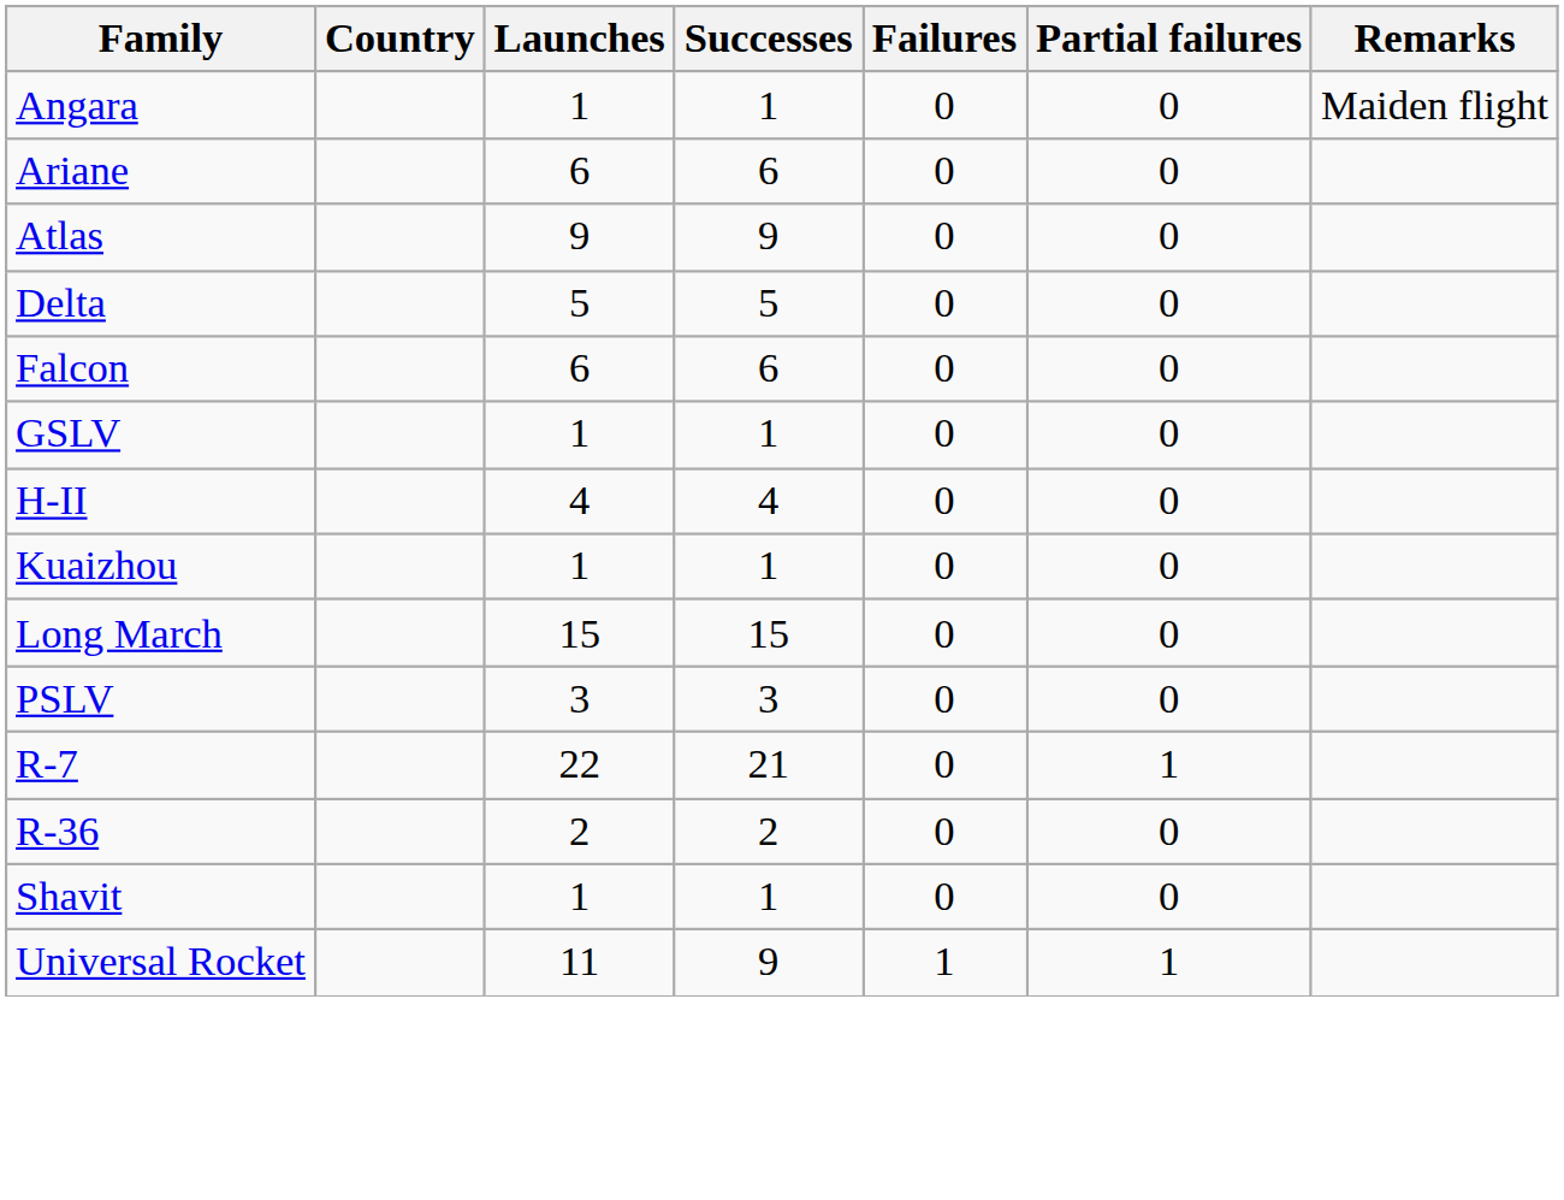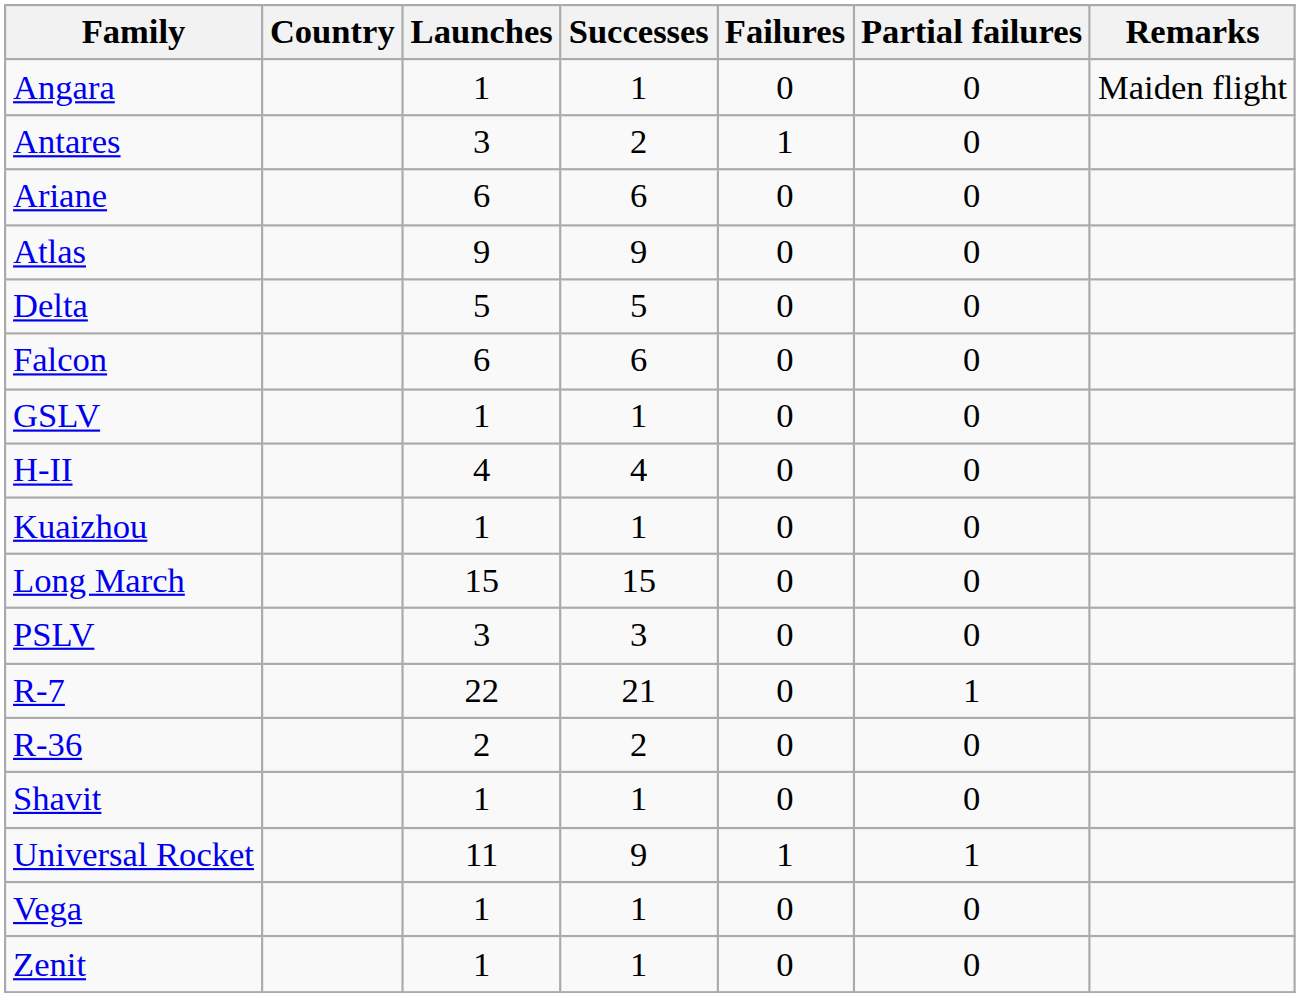+ row: Antares | 3 | 2 | 1 | 0
+ row: Vega | 1 | 1 | 0 | 0
+ row: Zenit | 1 | 1 | 0 | 0
